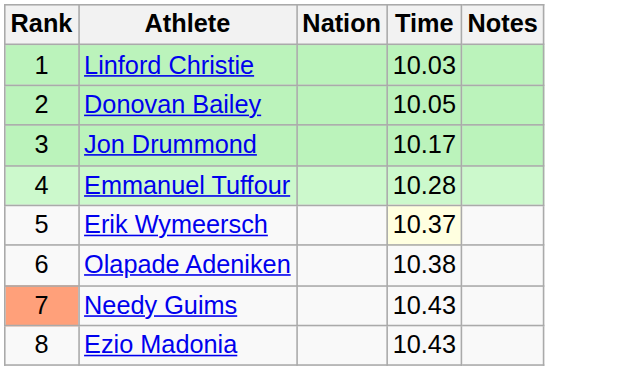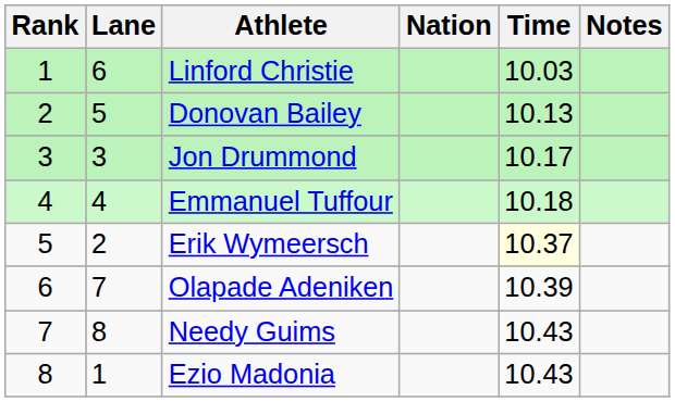+ column: Lane | 6 | 5 | 3 | 4 | 2 | 7 | 8 | 1
Donovan Bailey | Time: 10.05 -> 10.13
Emmanuel Tuffour | Time: 10.28 -> 10.18
Olapade Adeniken | Time: 10.38 -> 10.39
Needy Guims | Rank: lightsalmon background -> no background
